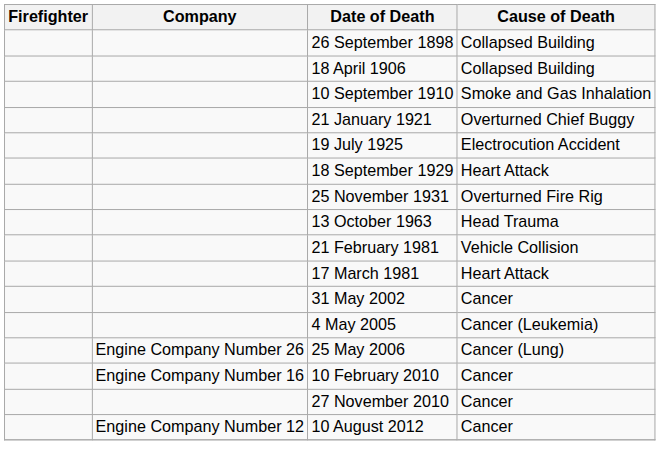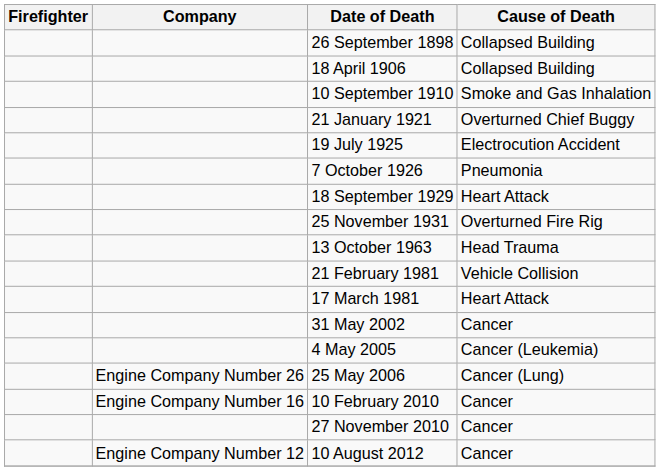+ row: 7 October 1926 | Pneumonia
